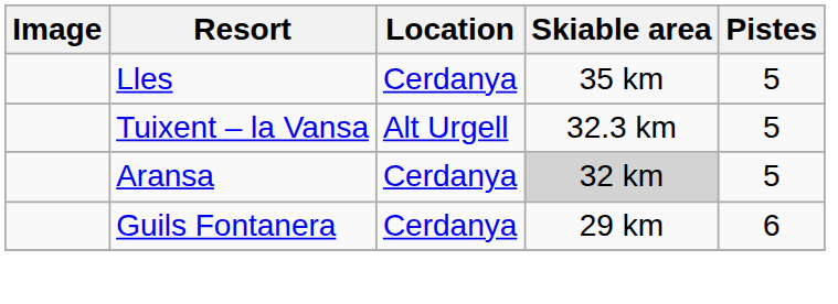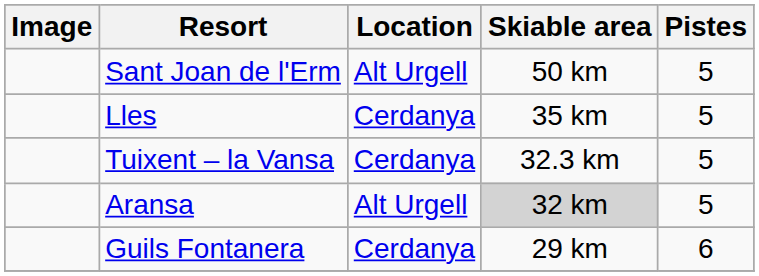+ row: Sant Joan de l'Erm | Alt Urgell | 50 km | 5
Tuixent – la Vansa | Location: Alt Urgell -> Cerdanya
Aransa | Location: Cerdanya -> Alt Urgell
